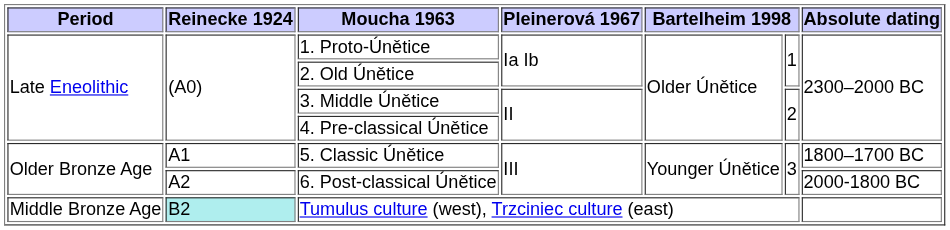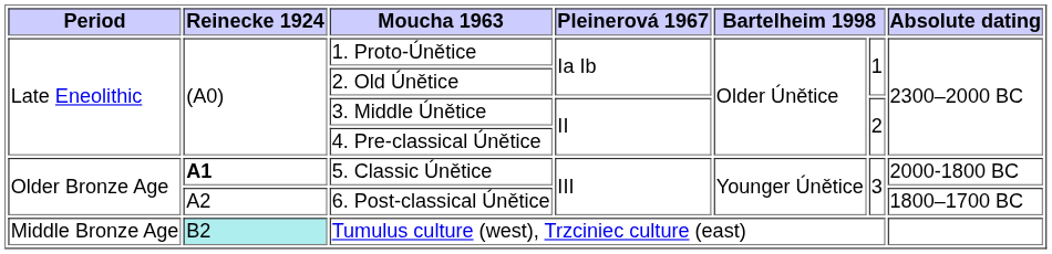5. Classic Únětice | Reinecke 1924: normal -> bold
5. Classic Únětice | Absolute dating: 1800–1700 BC -> 2000-1800 BC
6. Post-classical Únětice | Absolute dating: 2000-1800 BC -> 1800–1700 BC
